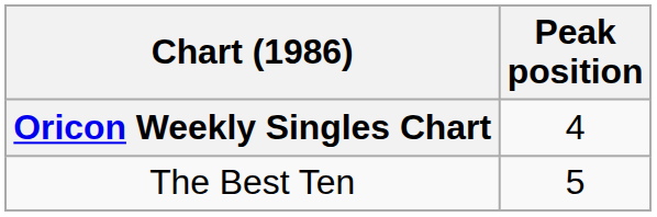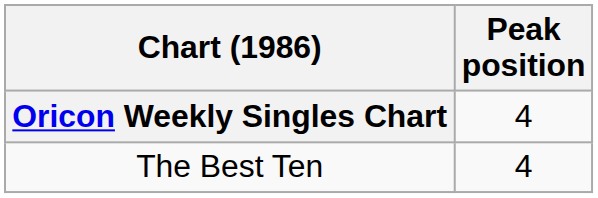The Best Ten | Peak position: 5 -> 4
